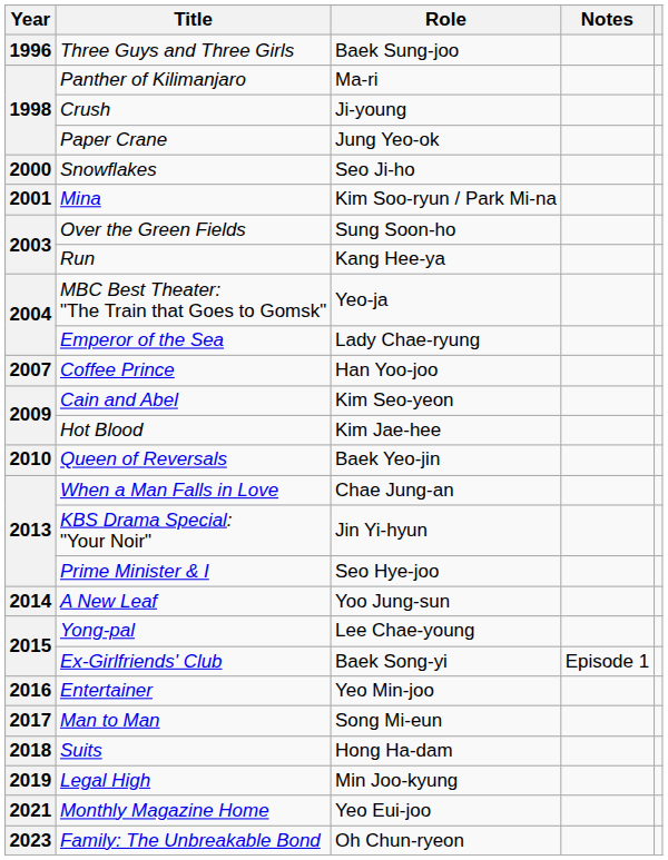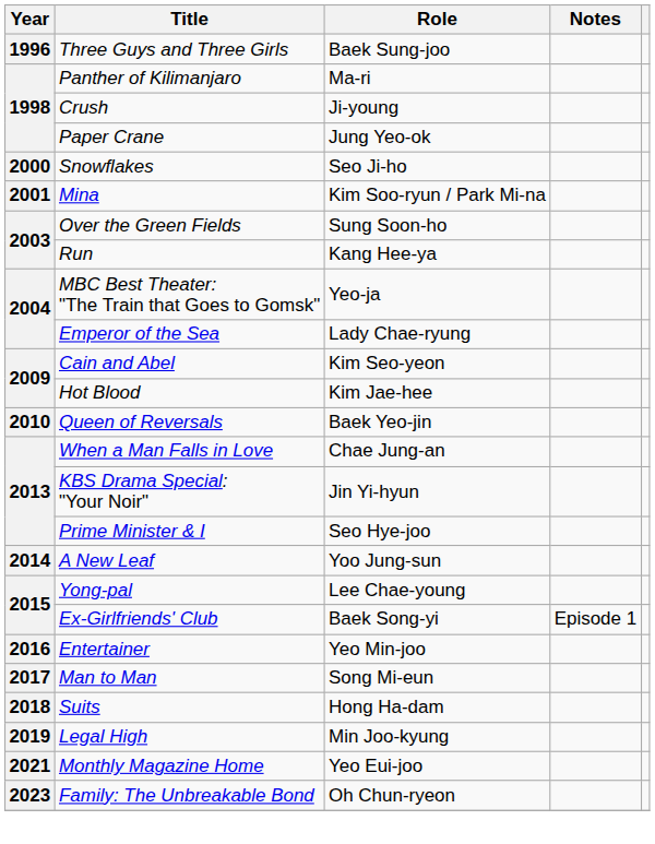- row: 2007 | Coffee Prince | Han Yoo-joo
